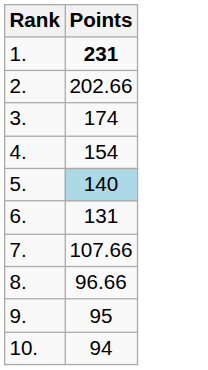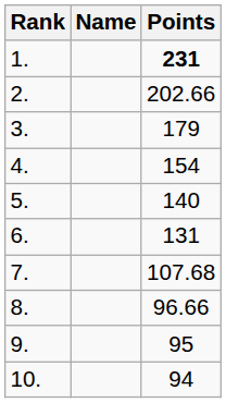+ column: Name
3. | Points: 174 -> 179
5. | Points: lightblue background -> no background
7. | Points: 107.66 -> 107.68
